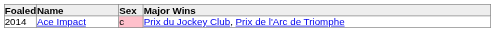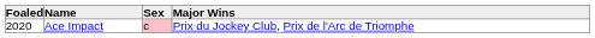Ace Impact | Foaled: 2014 -> 2020
